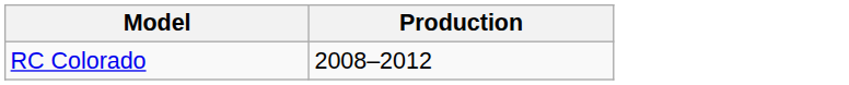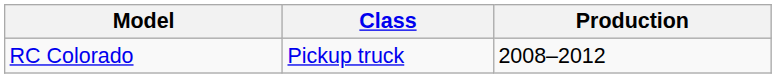+ column: Class | Pickup truck
